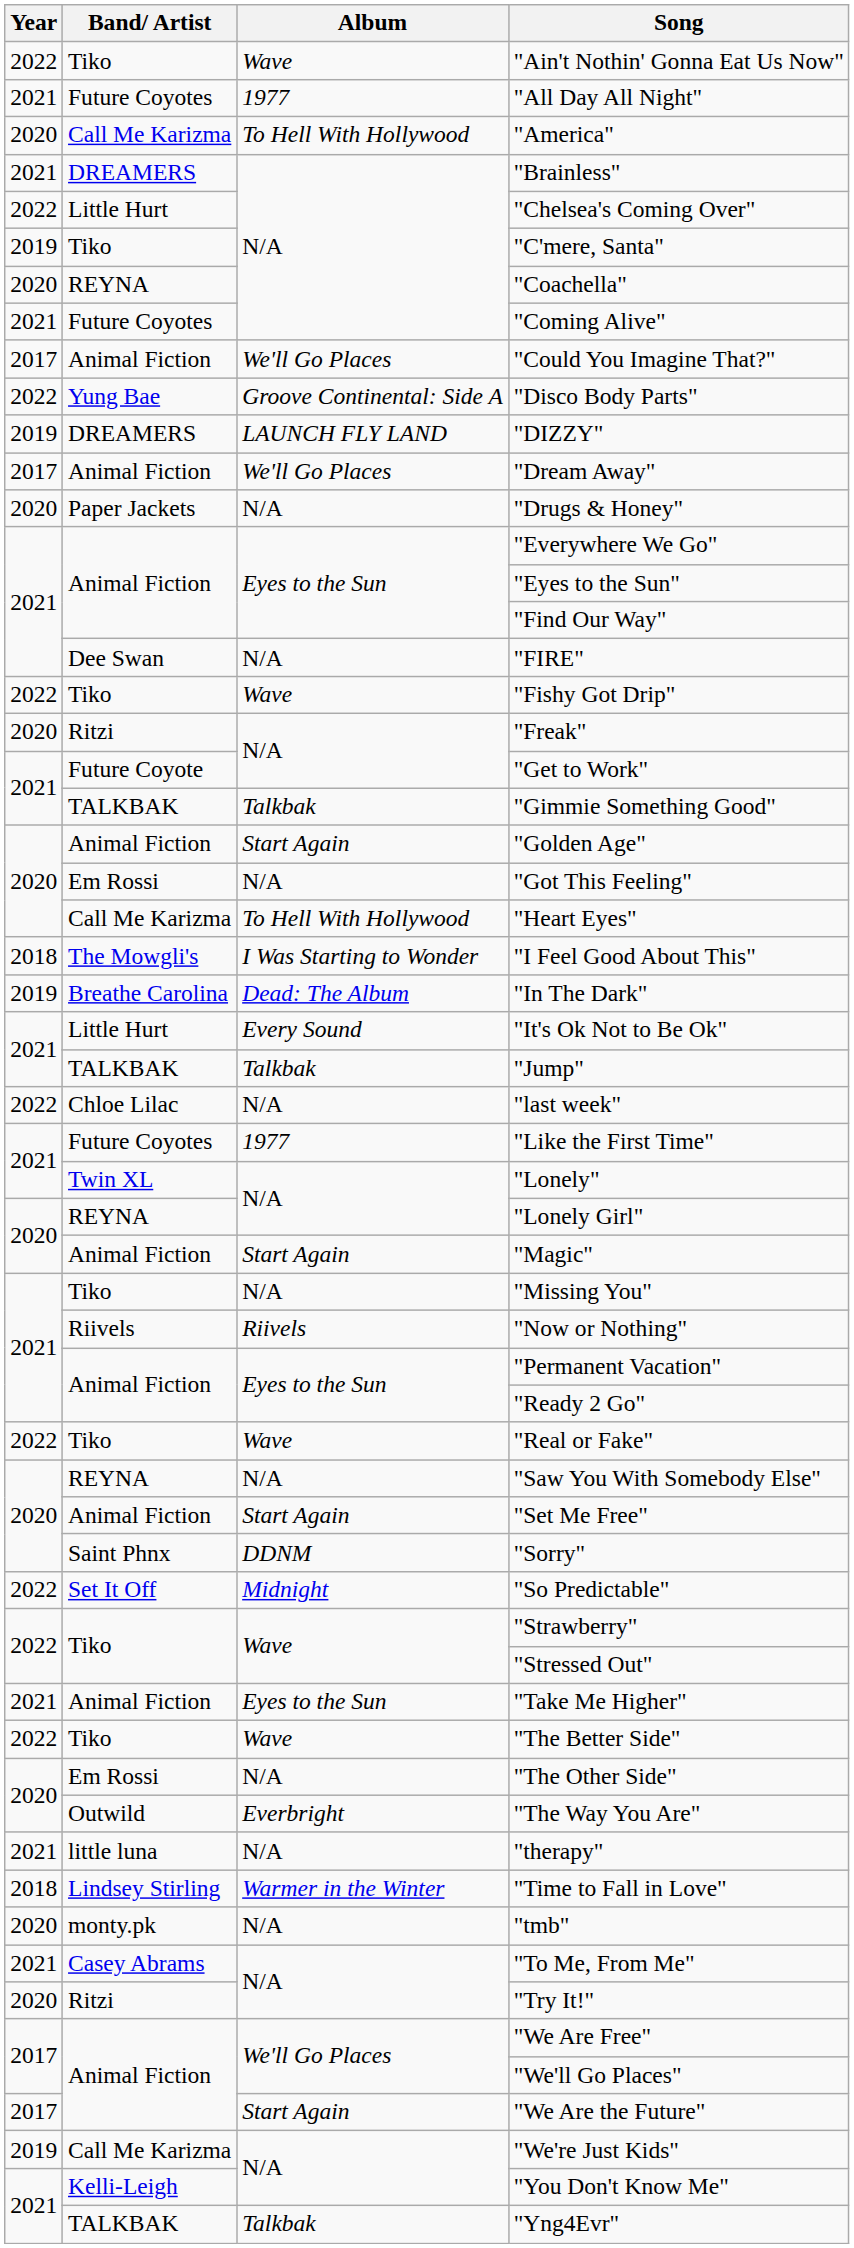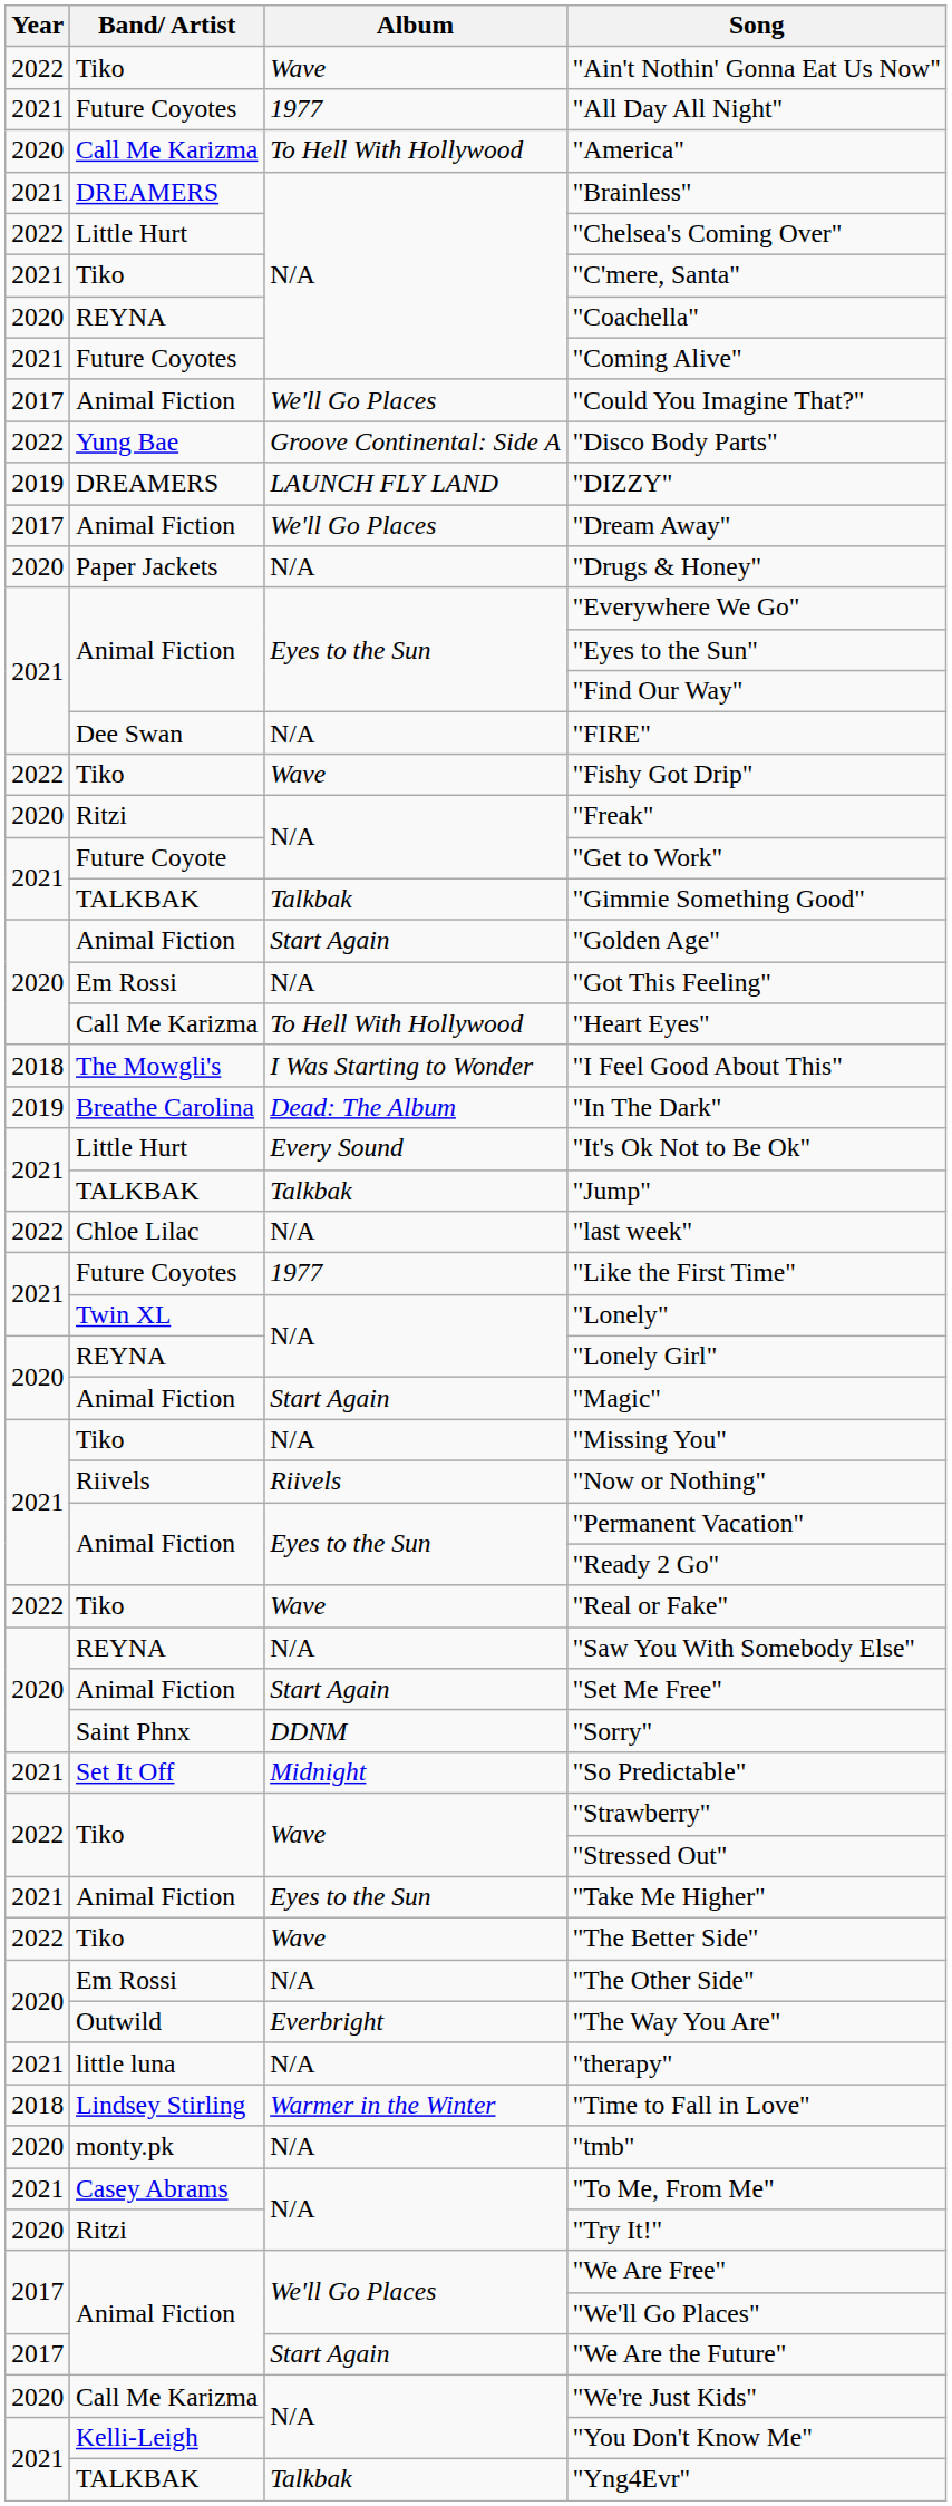"C'mere, Santa" | Year: 2019 -> 2021
"So Predictable" | Year: 2022 -> 2021
"We're Just Kids" | Year: 2019 -> 2020
